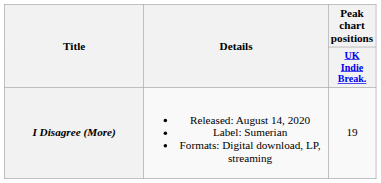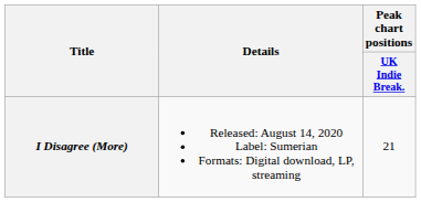I Disagree (More) | Peak chart positions / UK Indie Break.: 19 -> 21
